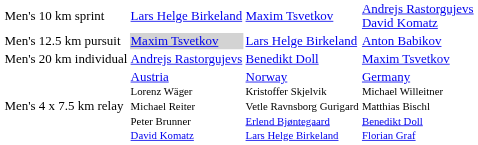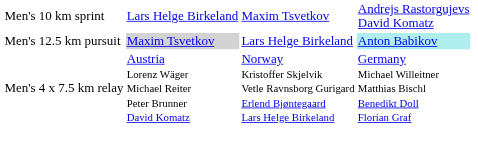Men's 12.5 km pursuit | column 4: no background -> paleturquoise background
- row: Men's 20 km individual | Andrejs Rastorgujevs | Benedikt Doll | Maxim Tsvetkov
